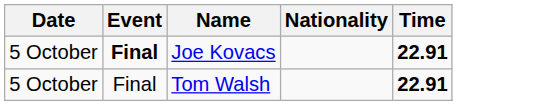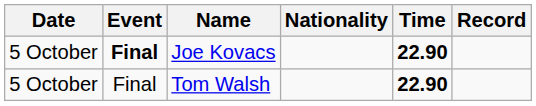+ column: Record
Joe Kovacs | Time: 22.91 -> 22.90
Tom Walsh | Time: 22.91 -> 22.90
